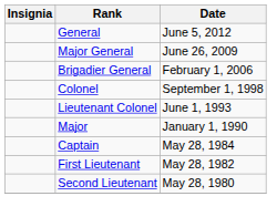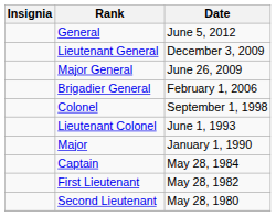+ row: Lieutenant General | December 3, 2009
